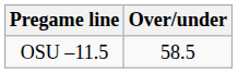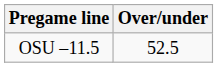OSU –11.5 | Over/under: 58.5 -> 52.5
